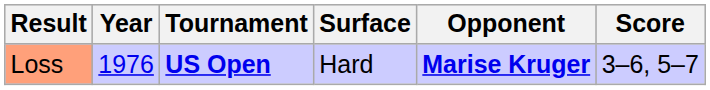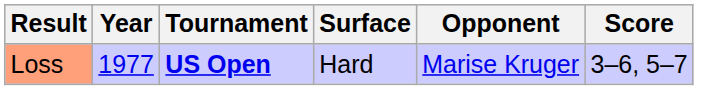Loss | Year: 1976 -> 1977
Loss | Opponent: bold -> normal
